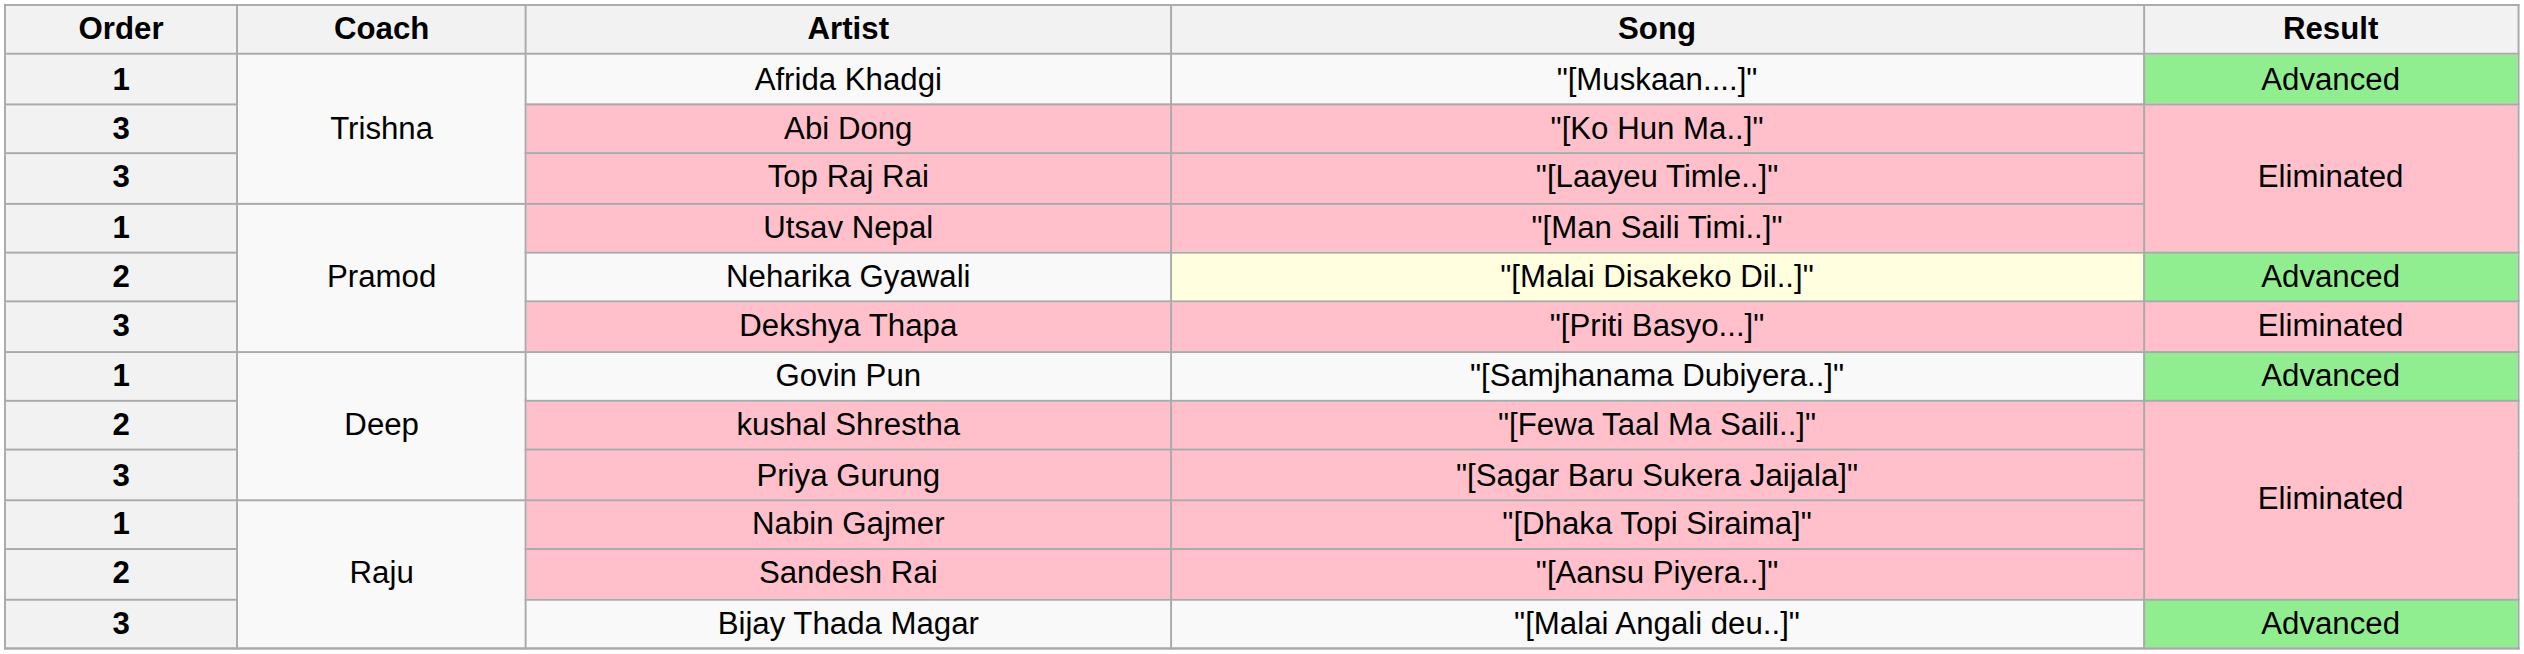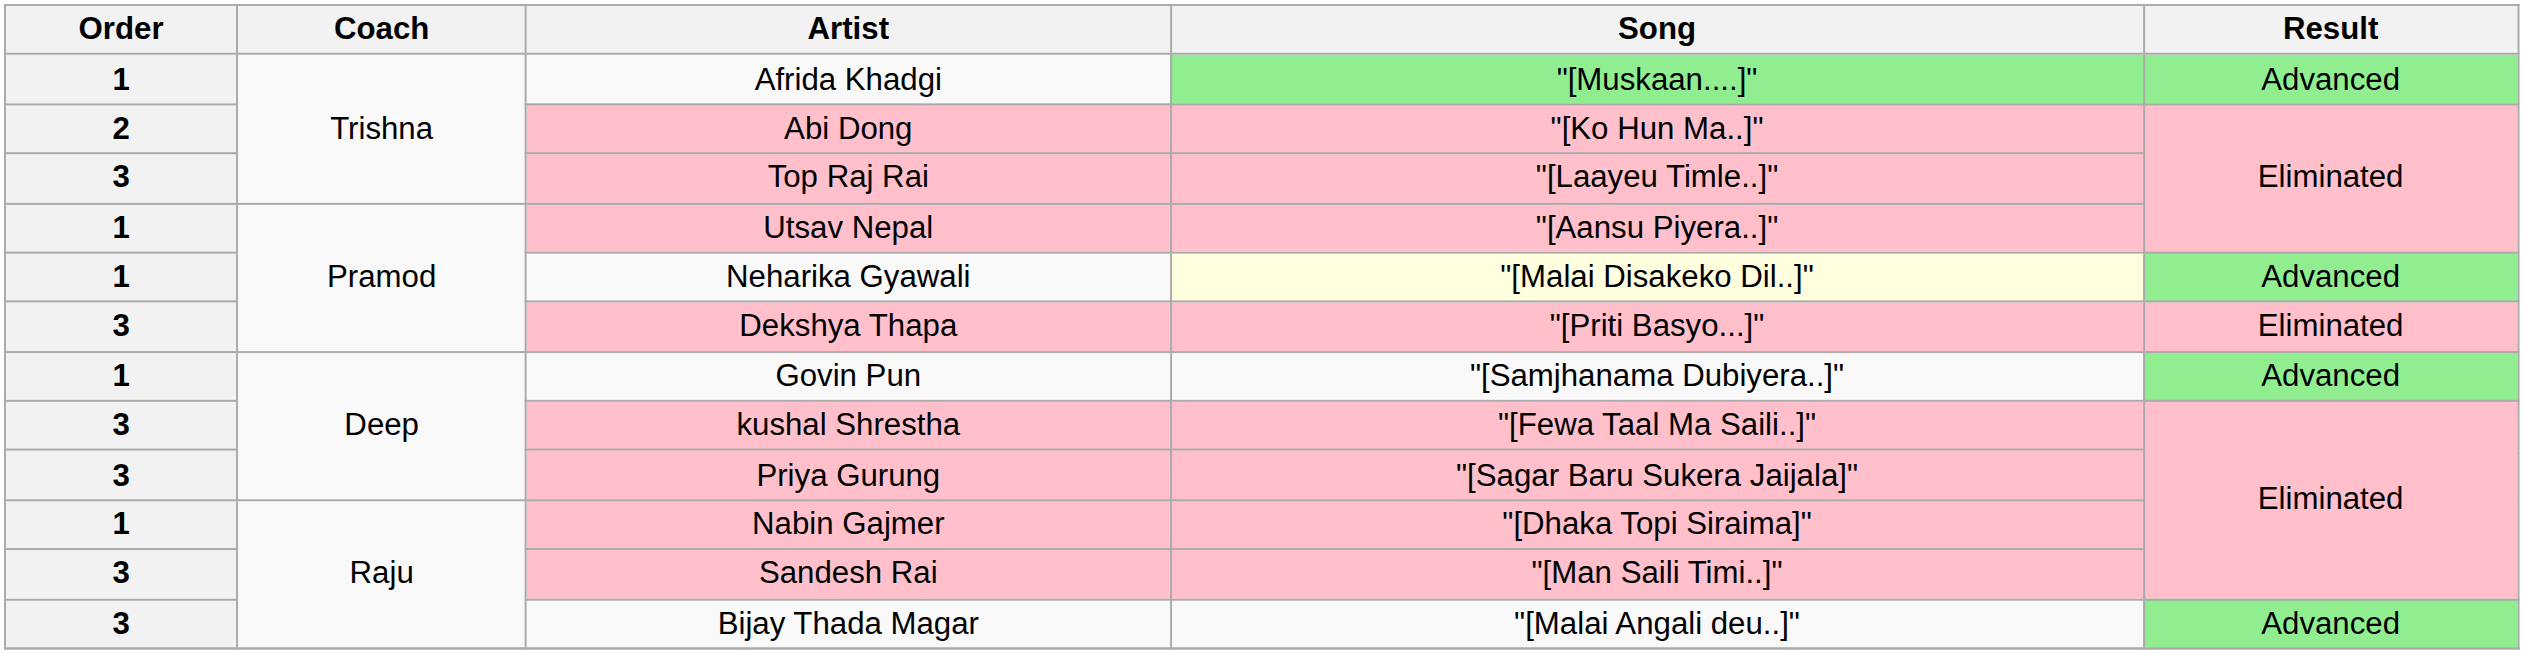Afrida Khadgi | Song: no background -> lightgreen background
Abi Dong | Order: 3 -> 2
Utsav Nepal | Song: "[Man Saili Timi..]" -> "[Aansu Piyera..]"
Neharika Gyawali | Order: 2 -> 1
kushal Shrestha | Order: 2 -> 3
Sandesh Rai | Order: 2 -> 3
Sandesh Rai | Song: "[Aansu Piyera..]" -> "[Man Saili Timi..]"
